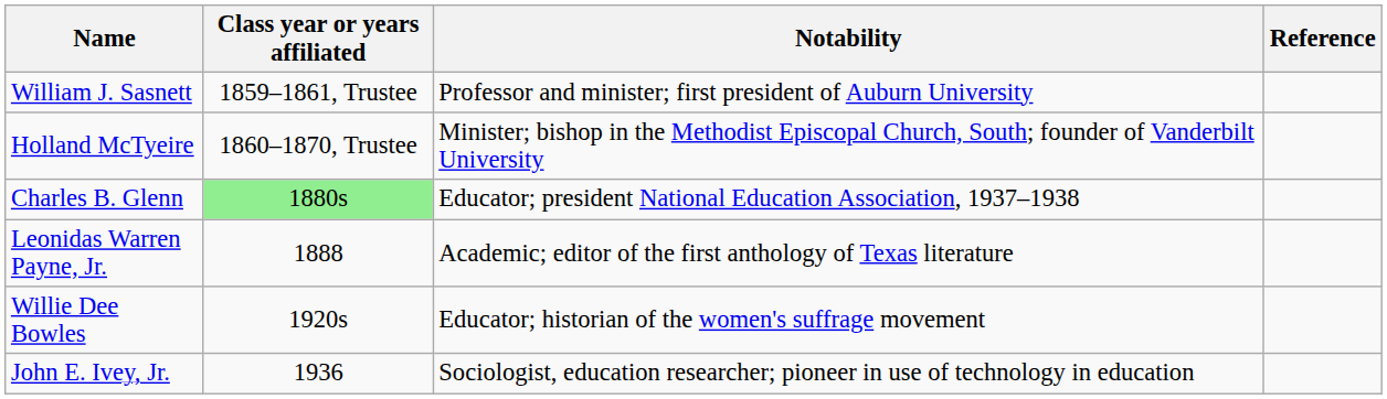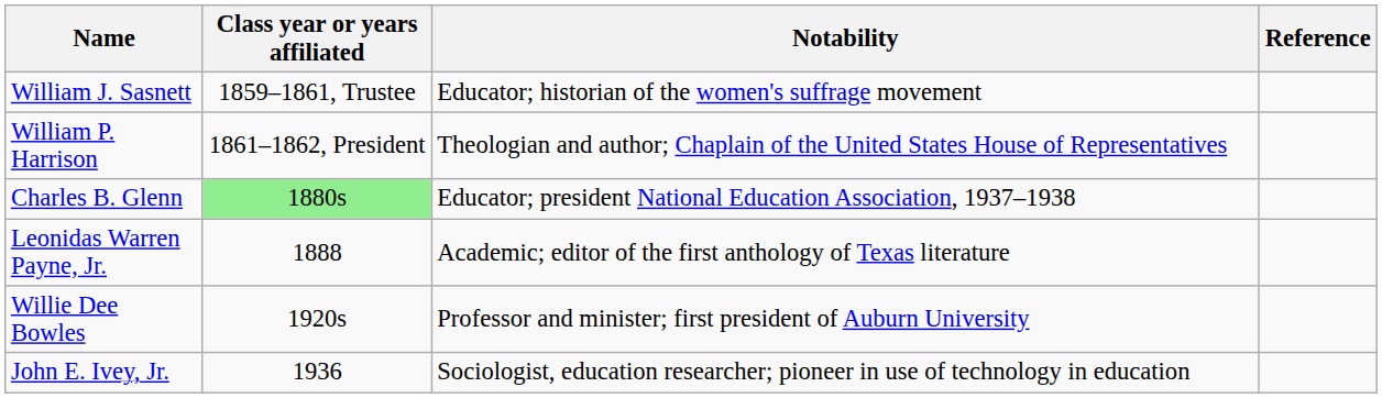William J. Sasnett | Notability: Professor and minister; first president of Auburn University -> Educator; historian of the women's suffrage movement
- row: Holland McTyeire | 1860–1870, Trustee | Minister; bishop in the Methodist Episcopal Church, South; founder of Vanderbilt University
+ row: William P. Harrison | 1861–1862, President | Theologian and author; Chaplain of the United States House of Representatives
Willie Dee Bowles | Notability: Educator; historian of the women's suffrage movement -> Professor and minister; first president of Auburn University
